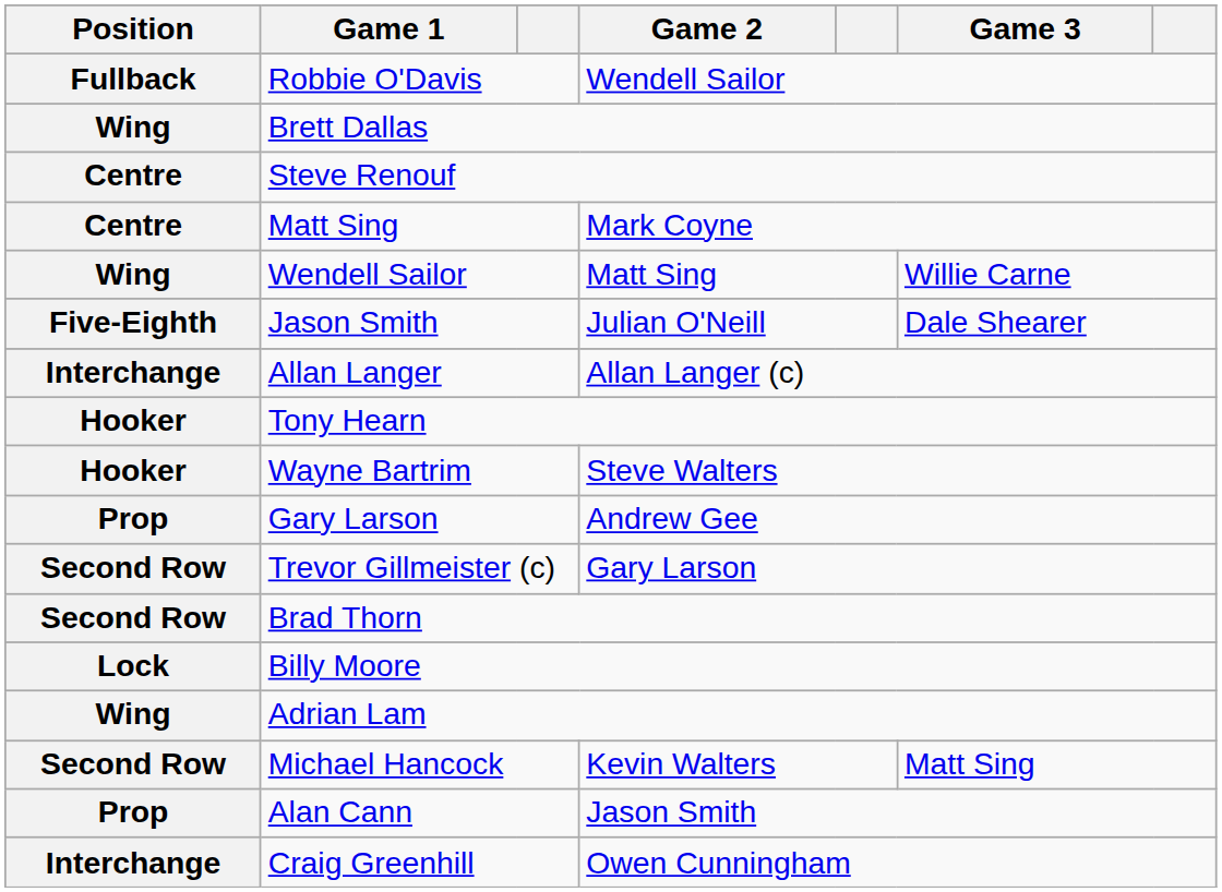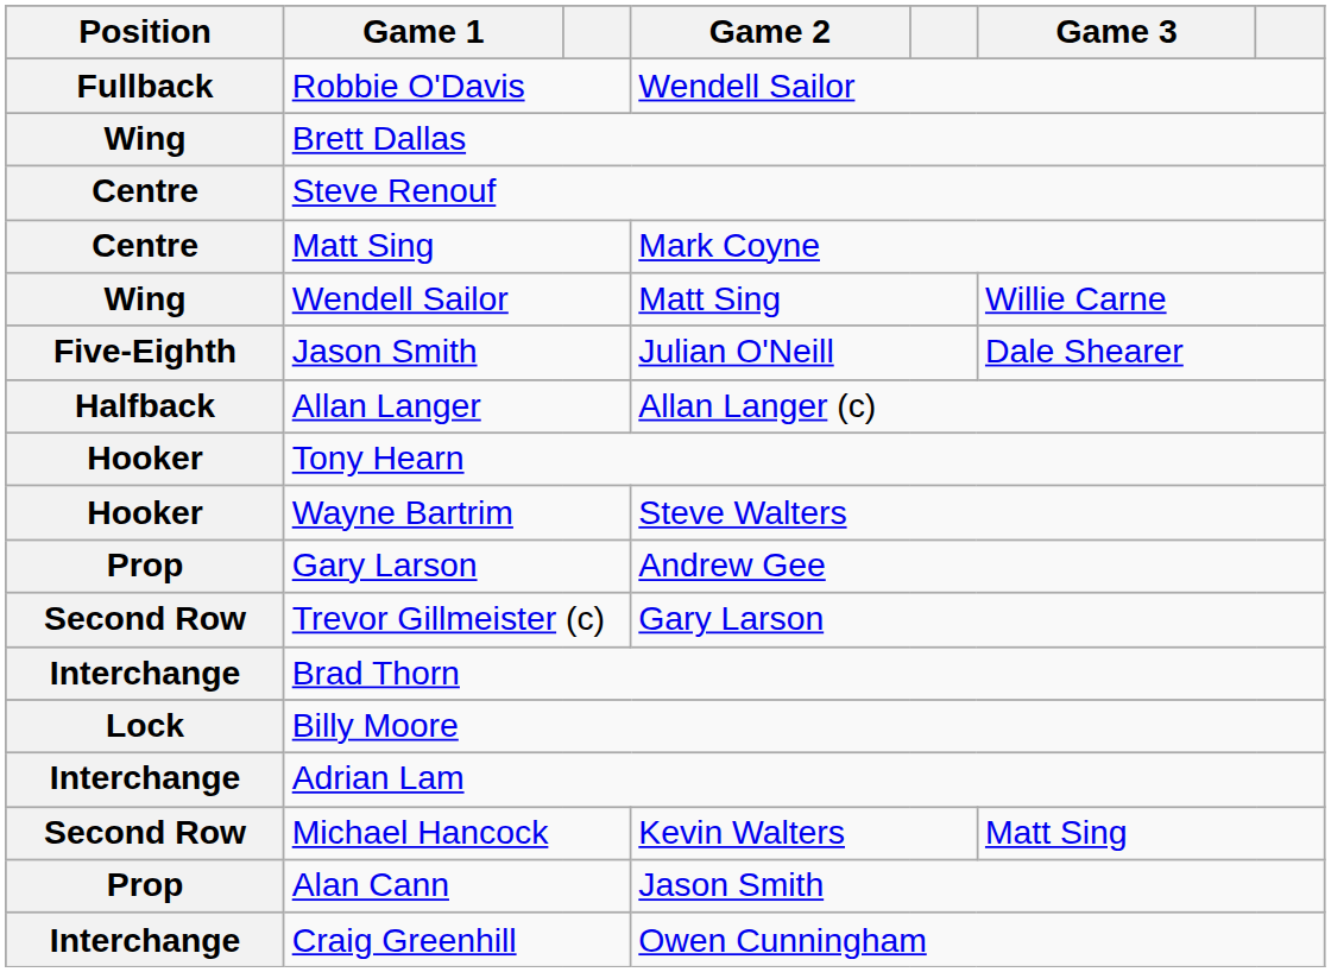Allan Langer | Position: Interchange -> Halfback
Brad Thorn | Position: Second Row -> Interchange
Adrian Lam | Position: Wing -> Interchange
